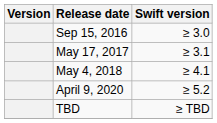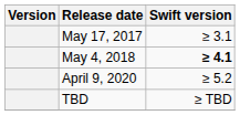- row: Sep 15, 2016 | ≥ 3.0
May 4, 2018 | Swift version: normal -> bold
